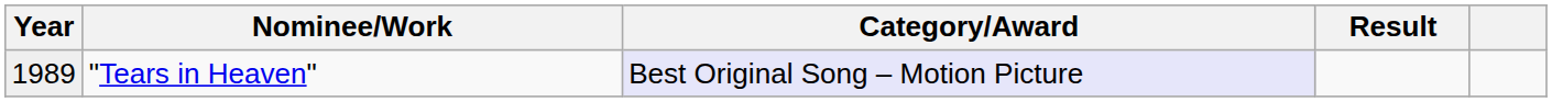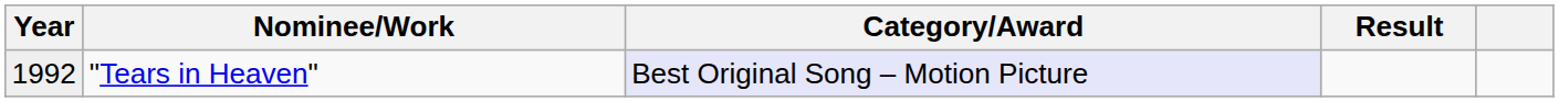"Tears in Heaven" | Year: 1989 -> 1992
